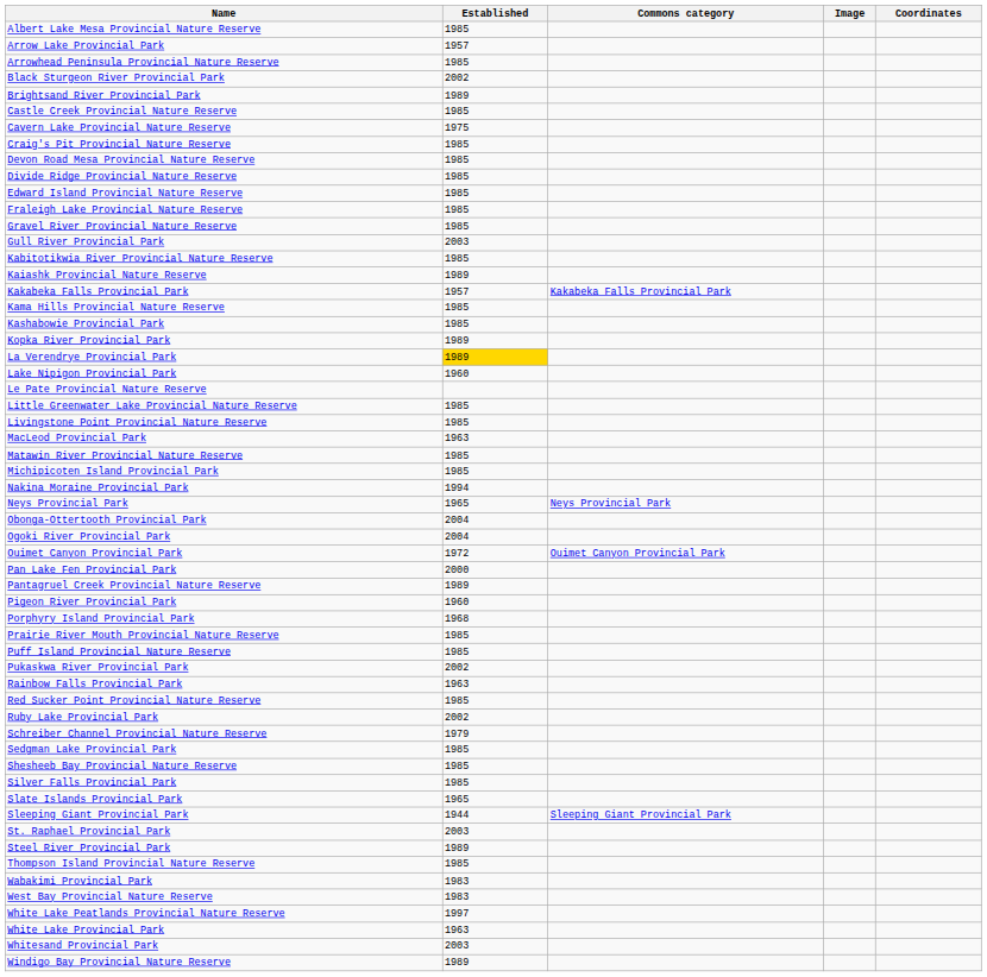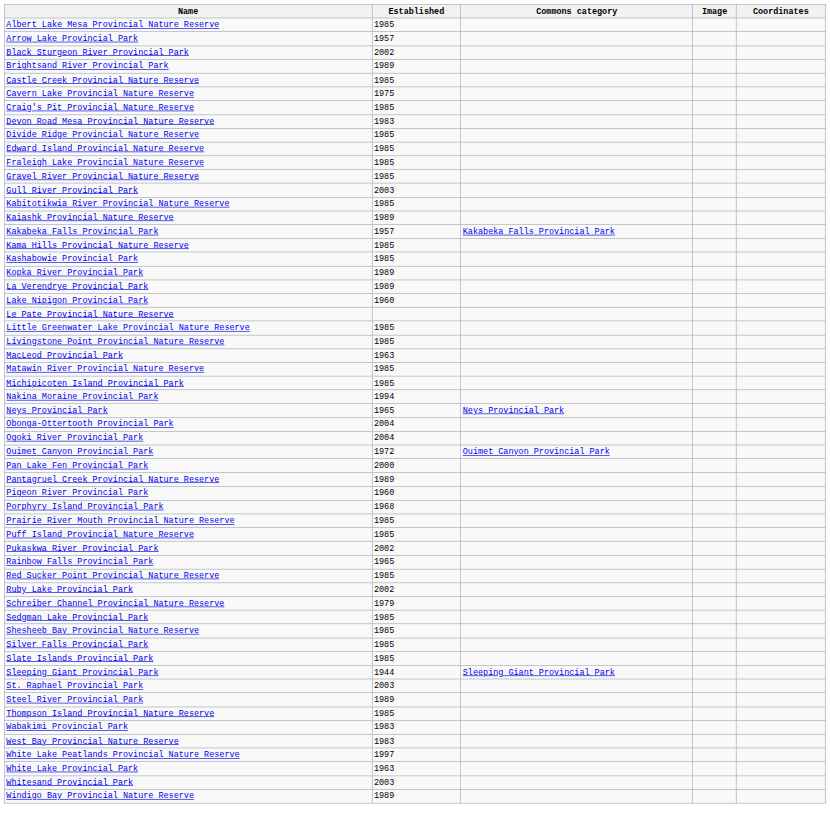- row: Arrowhead Peninsula Provincial Nature Reserve | 1985
Devon Road Mesa Provincial Nature Reserve | Established: 1985 -> 1983
La Verendrye Provincial Park | Established: gold background -> no background
Rainbow Falls Provincial Park | Established: 1963 -> 1965
Slate Islands Provincial Park | Established: 1965 -> 1985
